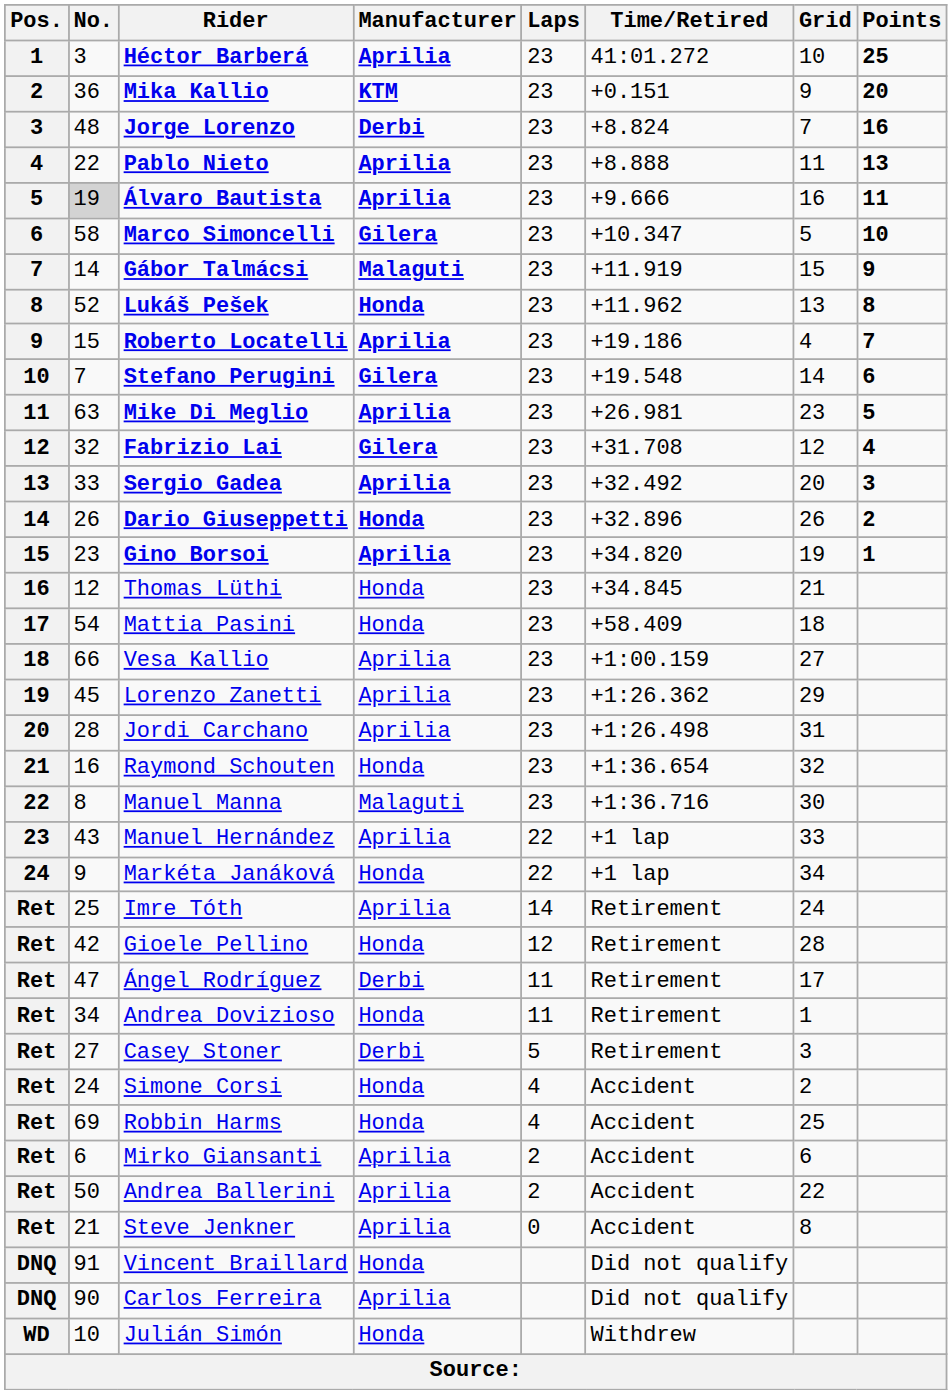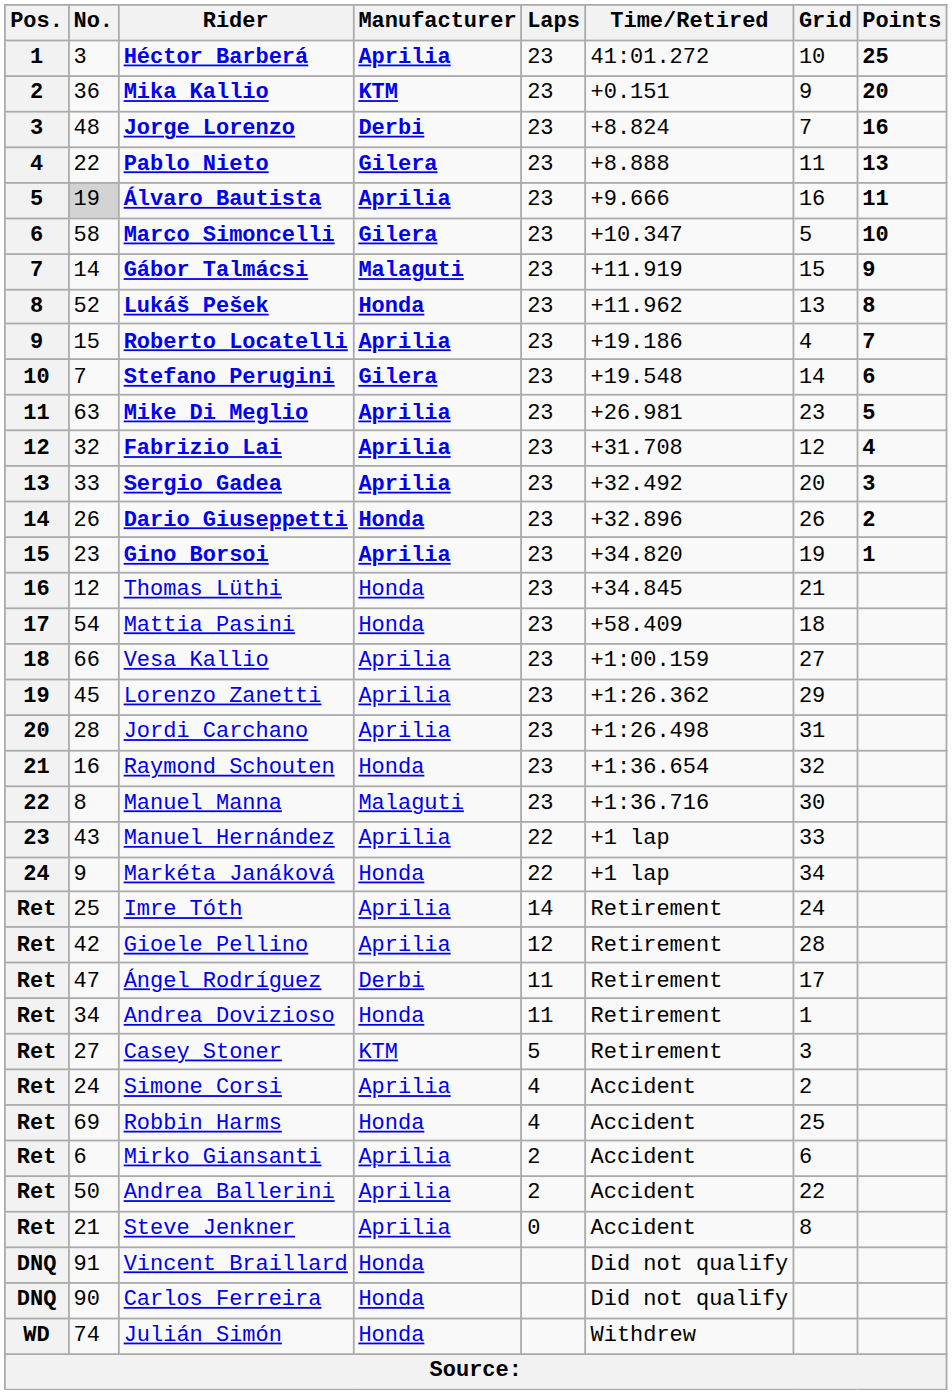Pablo Nieto | Manufacturer: Aprilia -> Gilera
Fabrizio Lai | Manufacturer: Gilera -> Aprilia
Gioele Pellino | Manufacturer: Honda -> Aprilia
Casey Stoner | Manufacturer: Derbi -> KTM
Simone Corsi | Manufacturer: Honda -> Aprilia
Carlos Ferreira | Manufacturer: Aprilia -> Honda
Julián Simón | No.: 10 -> 74
